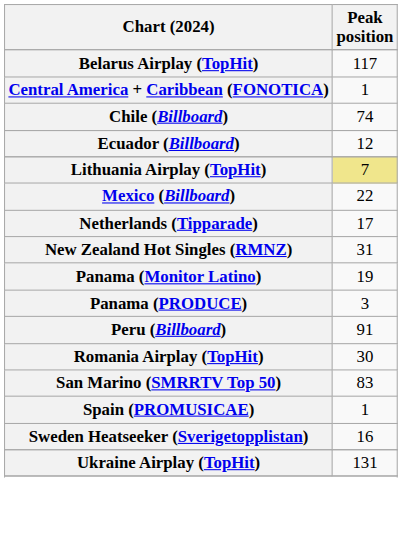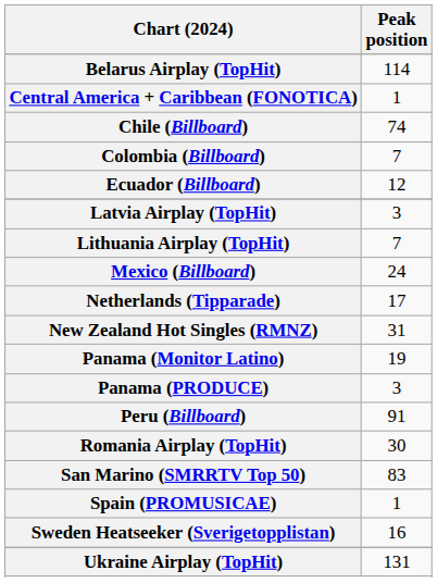Belarus Airplay (TopHit) | Peak position: 117 -> 114
+ row: Colombia (Billboard) | 7
+ row: Latvia Airplay (TopHit) | 3
Lithuania Airplay (TopHit) | Peak position: khaki background -> no background
Mexico (Billboard) | Peak position: 22 -> 24
